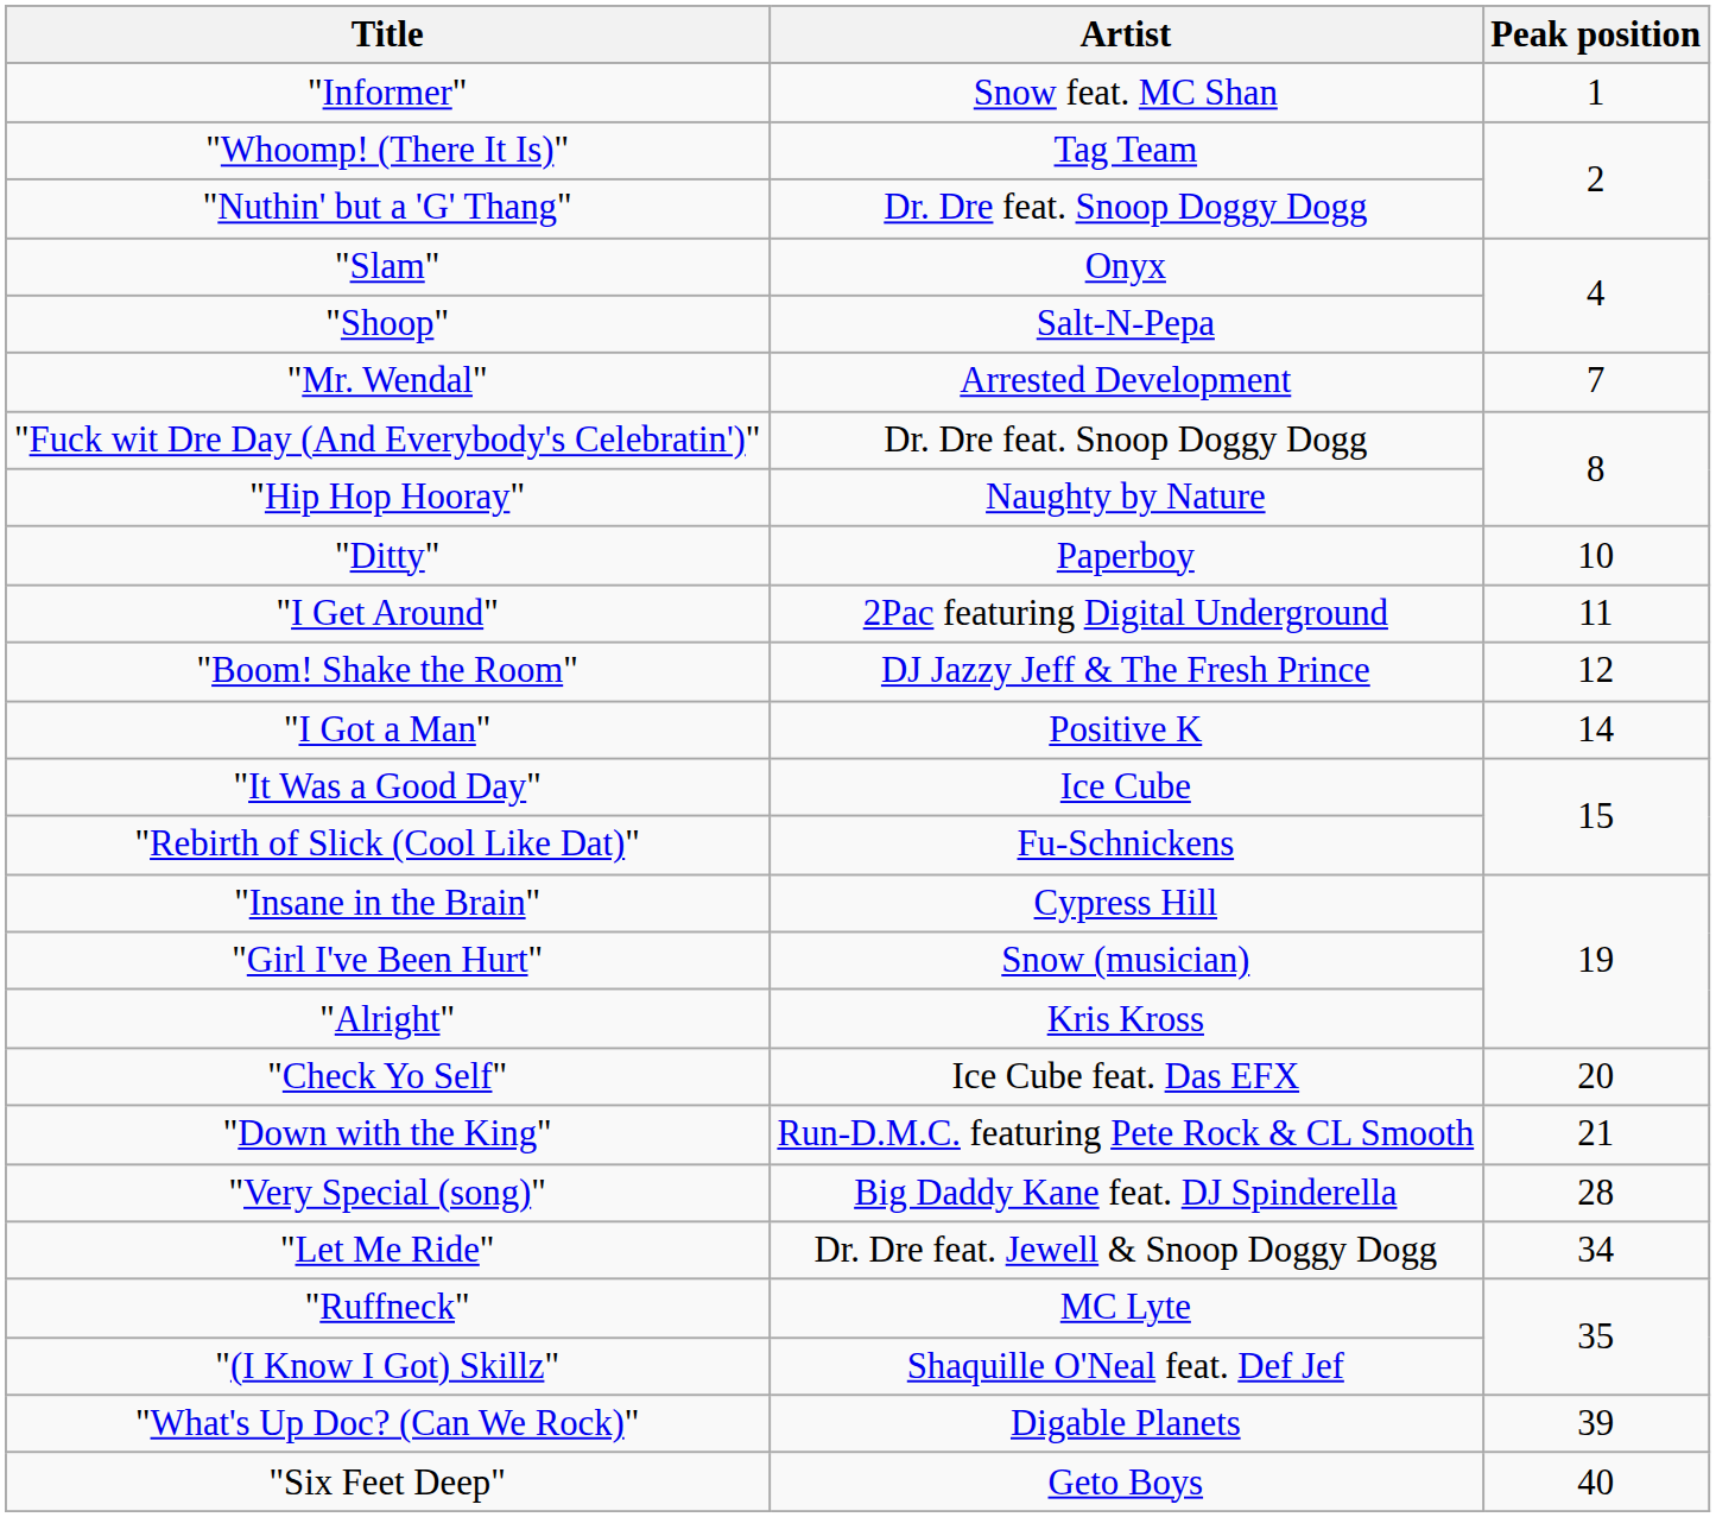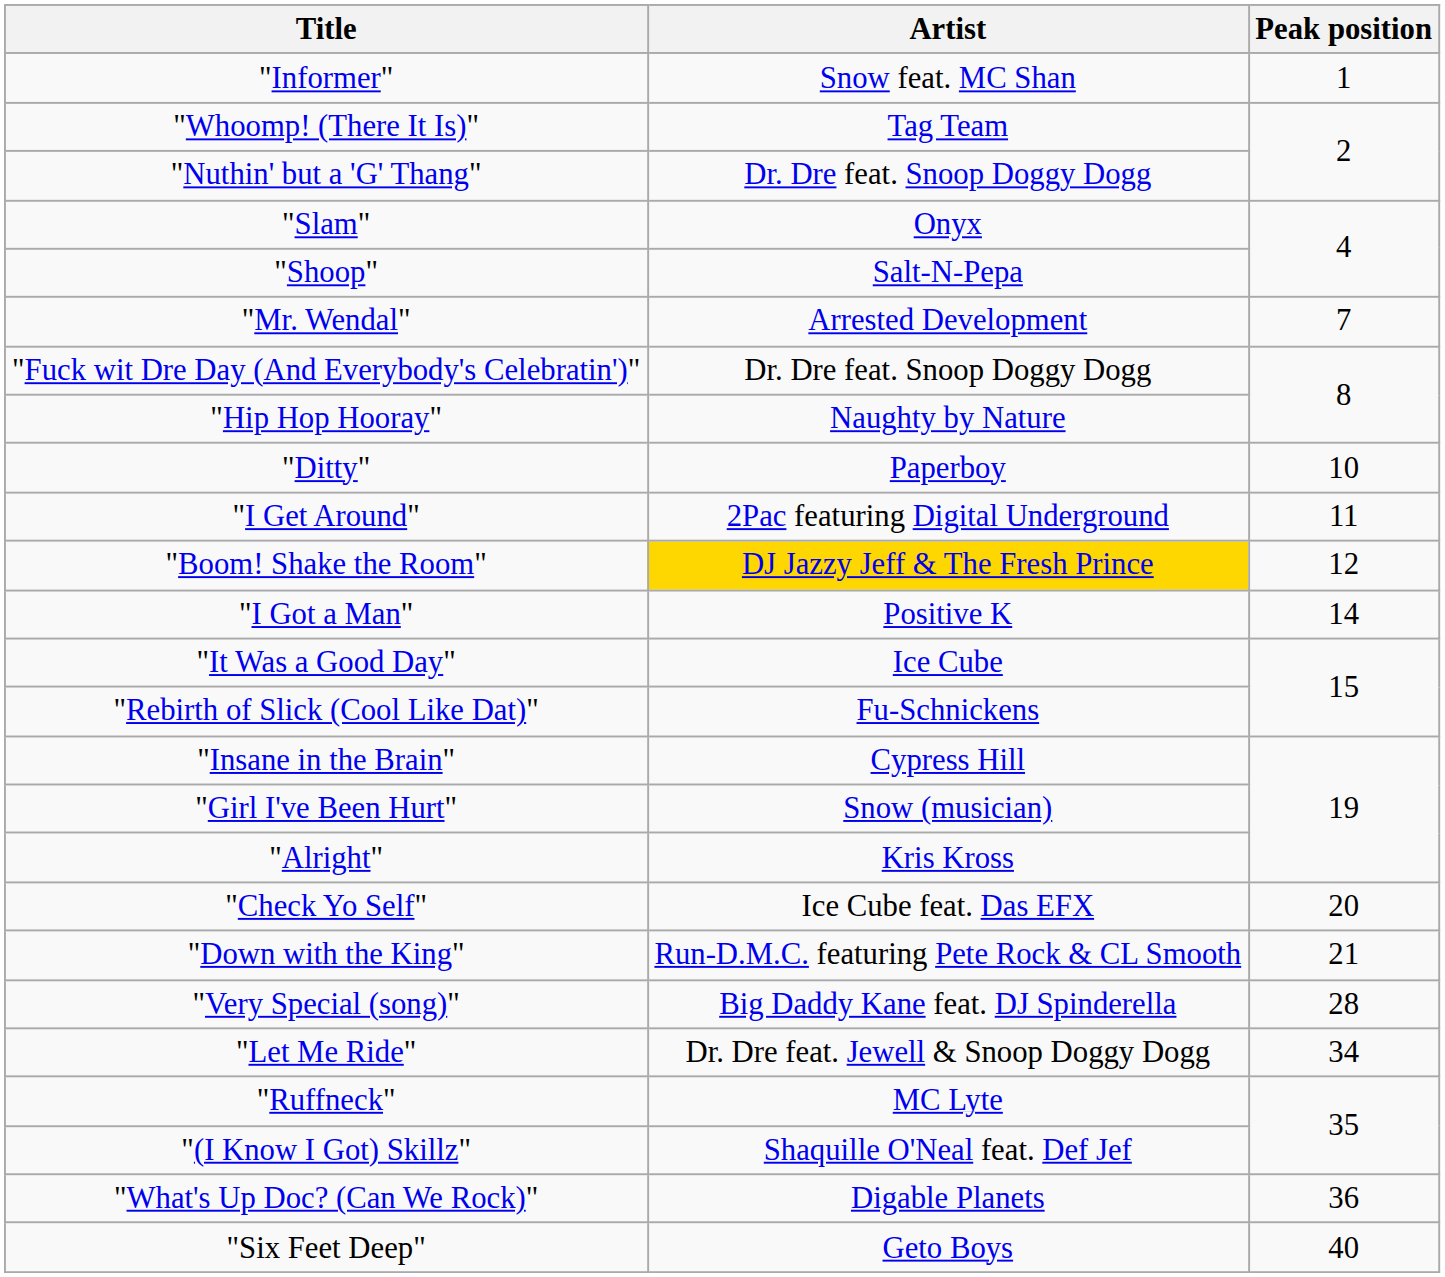"Boom! Shake the Room" | Artist: no background -> gold background
"What's Up Doc? (Can We Rock)" | Peak position: 39 -> 36
